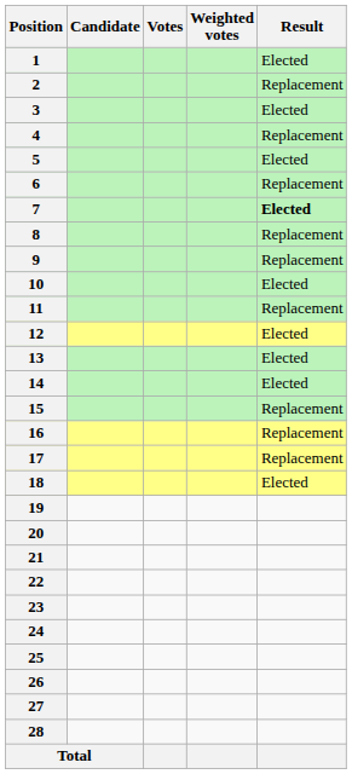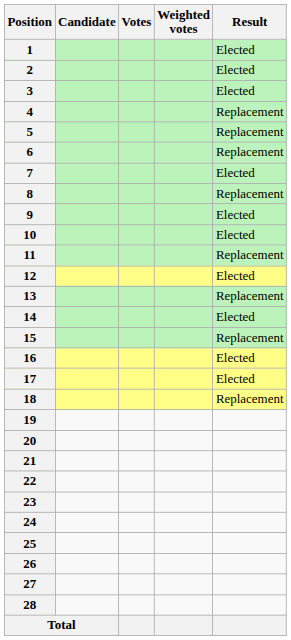2 | Result: Replacement -> Elected
5 | Result: Elected -> Replacement
7 | Result: bold -> normal
9 | Result: Replacement -> Elected
13 | Result: Elected -> Replacement
16 | Result: Replacement -> Elected
17 | Result: Replacement -> Elected
18 | Result: Elected -> Replacement
